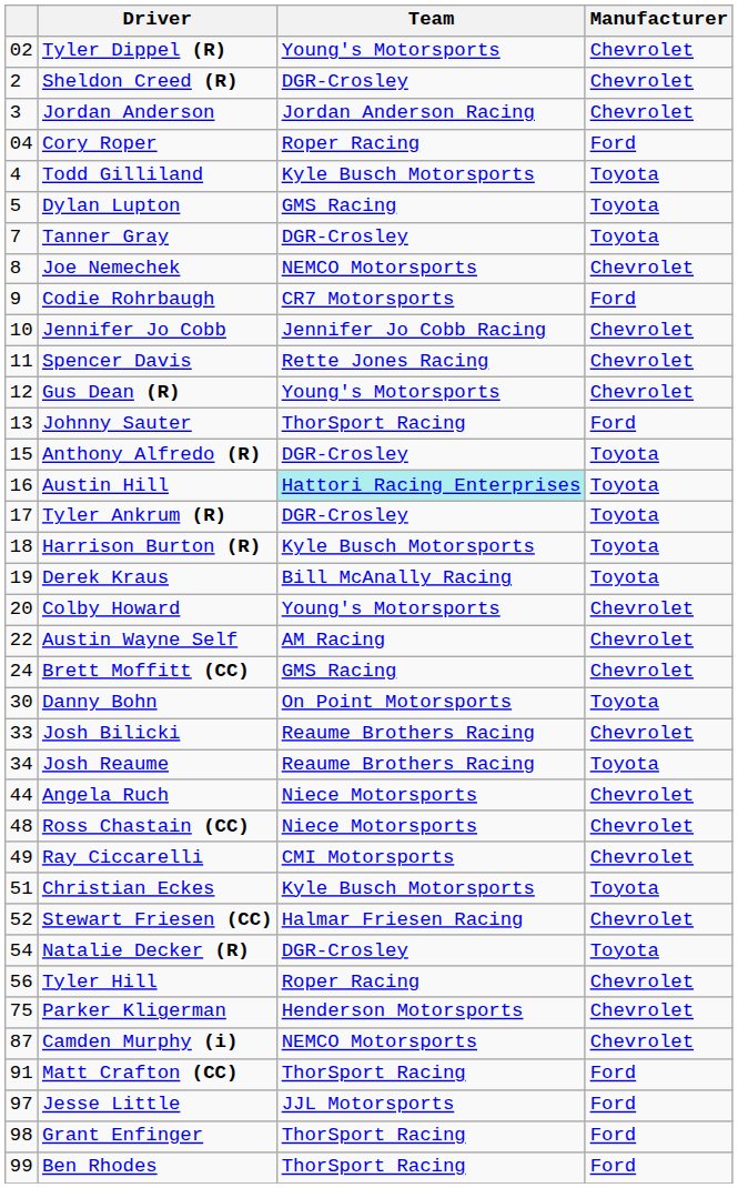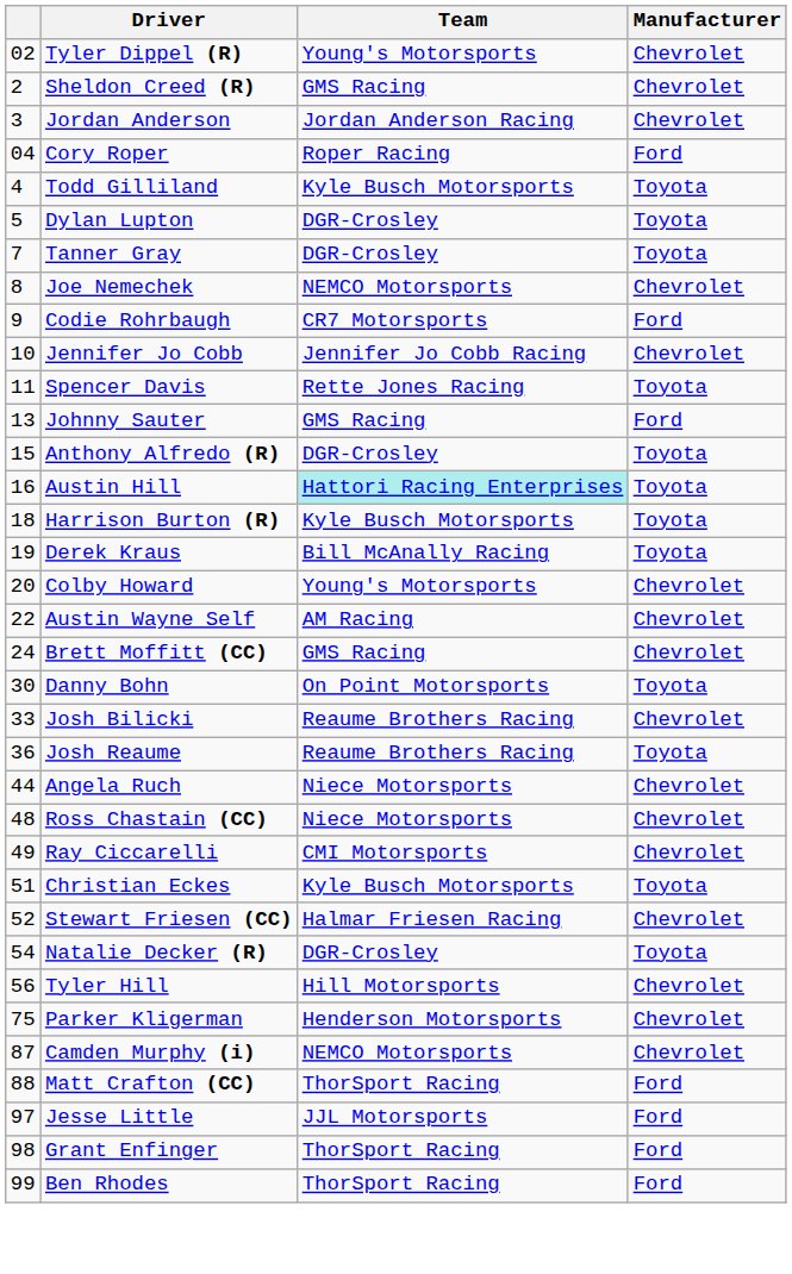Sheldon Creed (R) | Team: DGR-Crosley -> GMS Racing
Dylan Lupton | Team: GMS Racing -> DGR-Crosley
Spencer Davis | Manufacturer: Chevrolet -> Toyota
- row: 12 | Gus Dean (R) | Young's Motorsports | Chevrolet
Johnny Sauter | Team: ThorSport Racing -> GMS Racing
- row: 17 | Tyler Ankrum (R) | DGR-Crosley | Toyota
Josh Reaume | column 1: 34 -> 36
Tyler Hill | Team: Roper Racing -> Hill Motorsports
Matt Crafton (CC) | column 1: 91 -> 88
